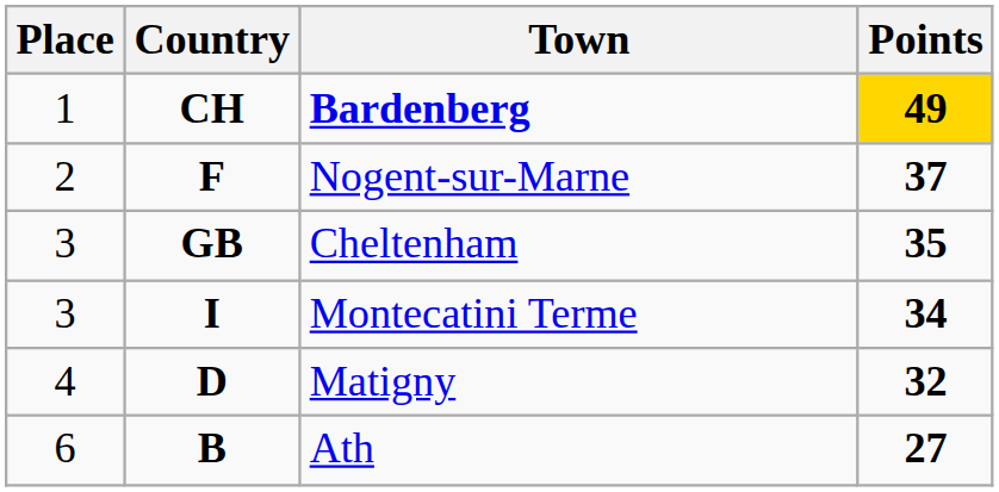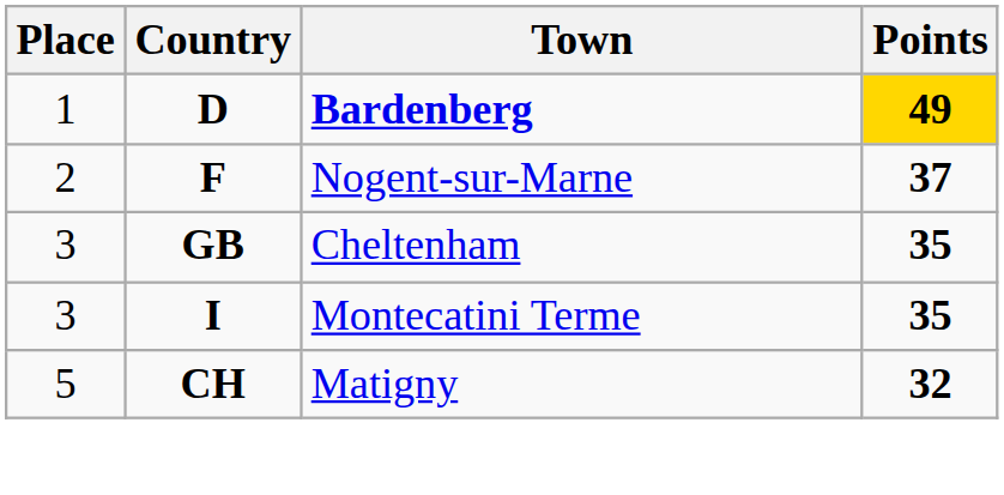Bardenberg | Country: CH -> D
Montecatini Terme | Points: 34 -> 35
Matigny | Place: 4 -> 5
Matigny | Country: D -> CH
- row: 6 | B | Ath | 27
